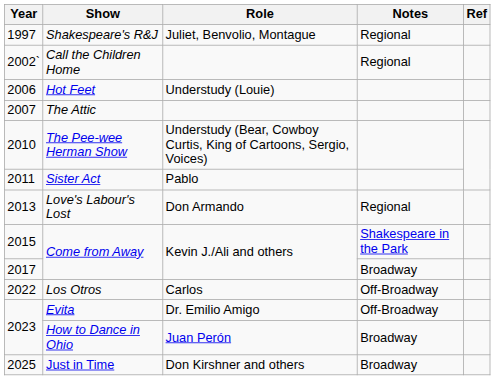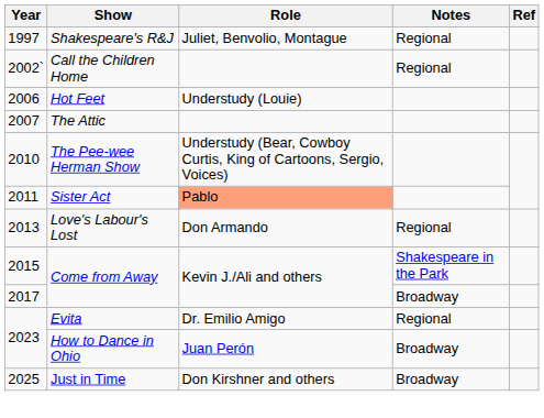Sister Act | Role: no background -> lightsalmon background
- row: 2022 | Los Otros | Carlos | Off-Broadway
Evita | Notes: Off-Broadway -> Regional
